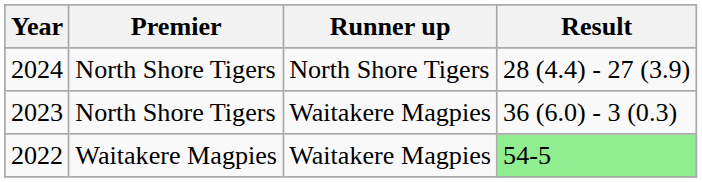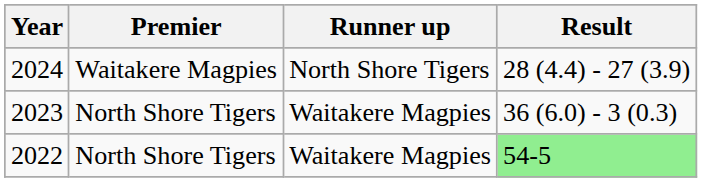2024 | Premier: North Shore Tigers -> Waitakere Magpies
2022 | Premier: Waitakere Magpies -> North Shore Tigers
